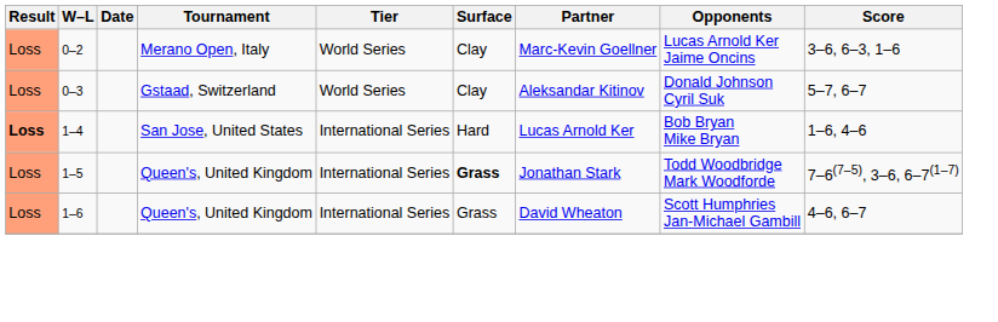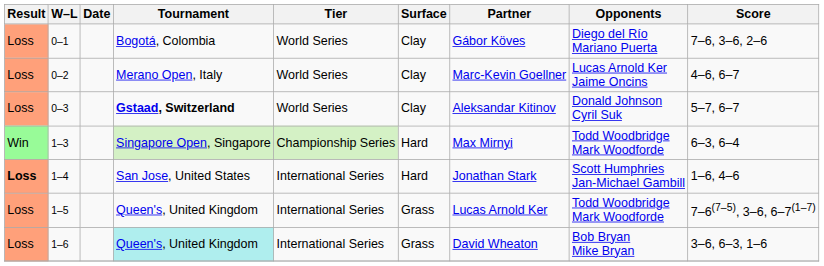+ row: Loss | 0–1 | Bogotá, Colombia | World Series | Clay | Gábor Köves | Diego del Río Mariano Puerta | 7–6, 3–6, 2–6
0–2 | Score: 3–6, 6–3, 1–6 -> 4–6, 6–7
0–3 | Tournament: normal -> bold
+ row: Win | 1–3 | Singapore Open, Singapore | Championship Series | Hard | Max Mirnyi | Todd Woodbridge Mark Woodforde | 6–3, 6–4
1–4 | Partner: Lucas Arnold Ker -> Jonathan Stark
1–4 | Opponents: Bob Bryan Mike Bryan -> Scott Humphries Jan-Michael Gambill
1–5 | Surface: bold -> normal
1–5 | Partner: Jonathan Stark -> Lucas Arnold Ker
1–6 | Tournament: no background -> paleturquoise background
1–6 | Opponents: Scott Humphries Jan-Michael Gambill -> Bob Bryan Mike Bryan
1–6 | Score: 4–6, 6–7 -> 3–6, 6–3, 1–6
